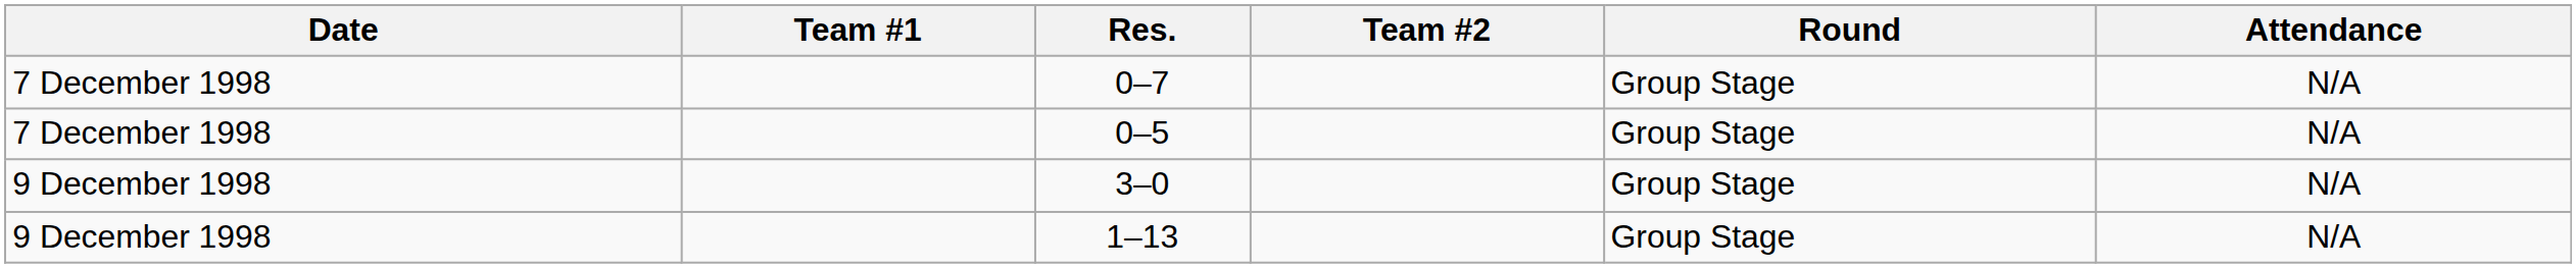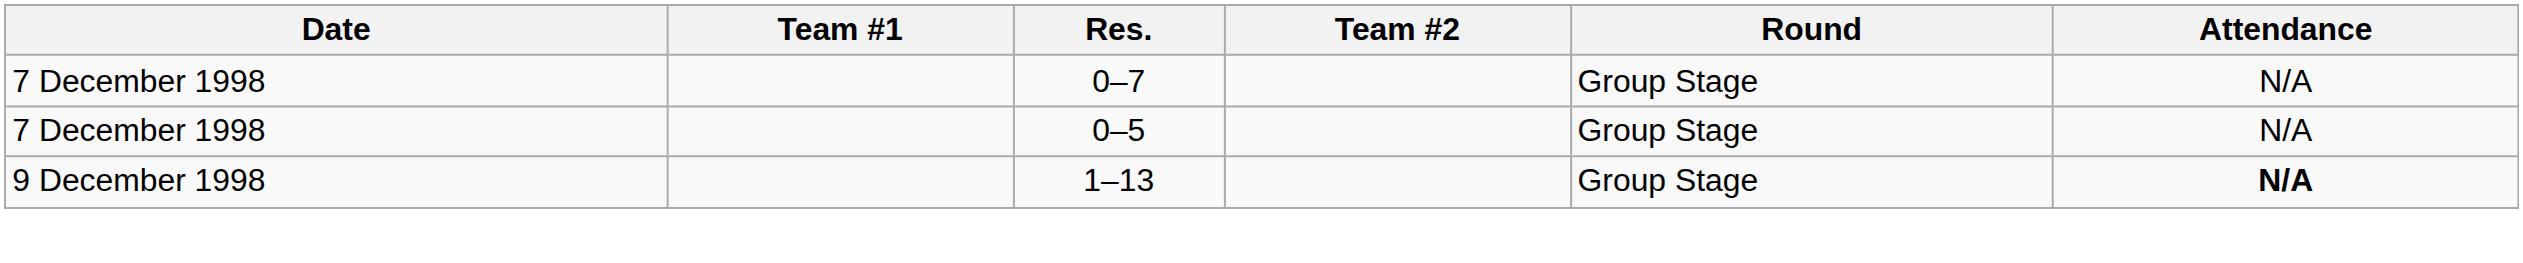- row: 9 December 1998 | 3–0 | Group Stage | N/A
1–13 | Attendance: normal -> bold
